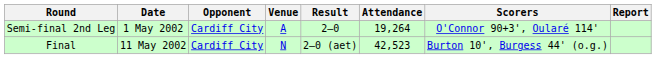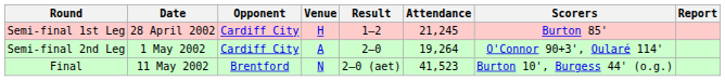+ row: Semi-final 1st Leg | 28 April 2002 | Cardiff City | H | 1–2 | 21,245 | Burton 85'
Final | Opponent: Cardiff City -> Brentford
Final | Attendance: 42,523 -> 41,523
